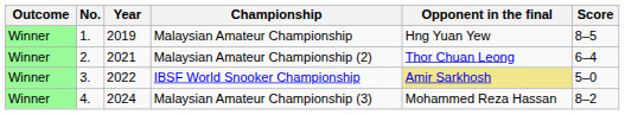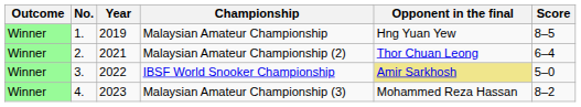Malaysian Amateur Championship (3) | Year: 2024 -> 2023
